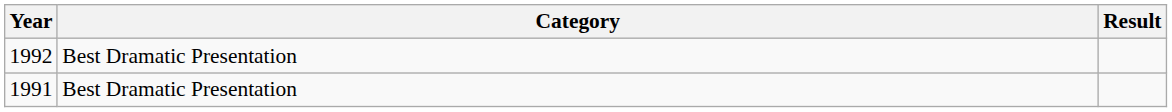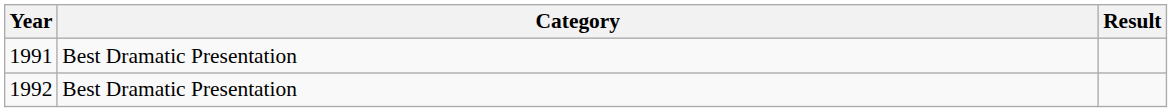rows swapped: 1991 <-> 1992
